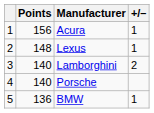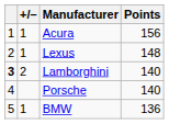columns swapped: +/– <-> Points
Lamborghini | column 1: normal -> bold
